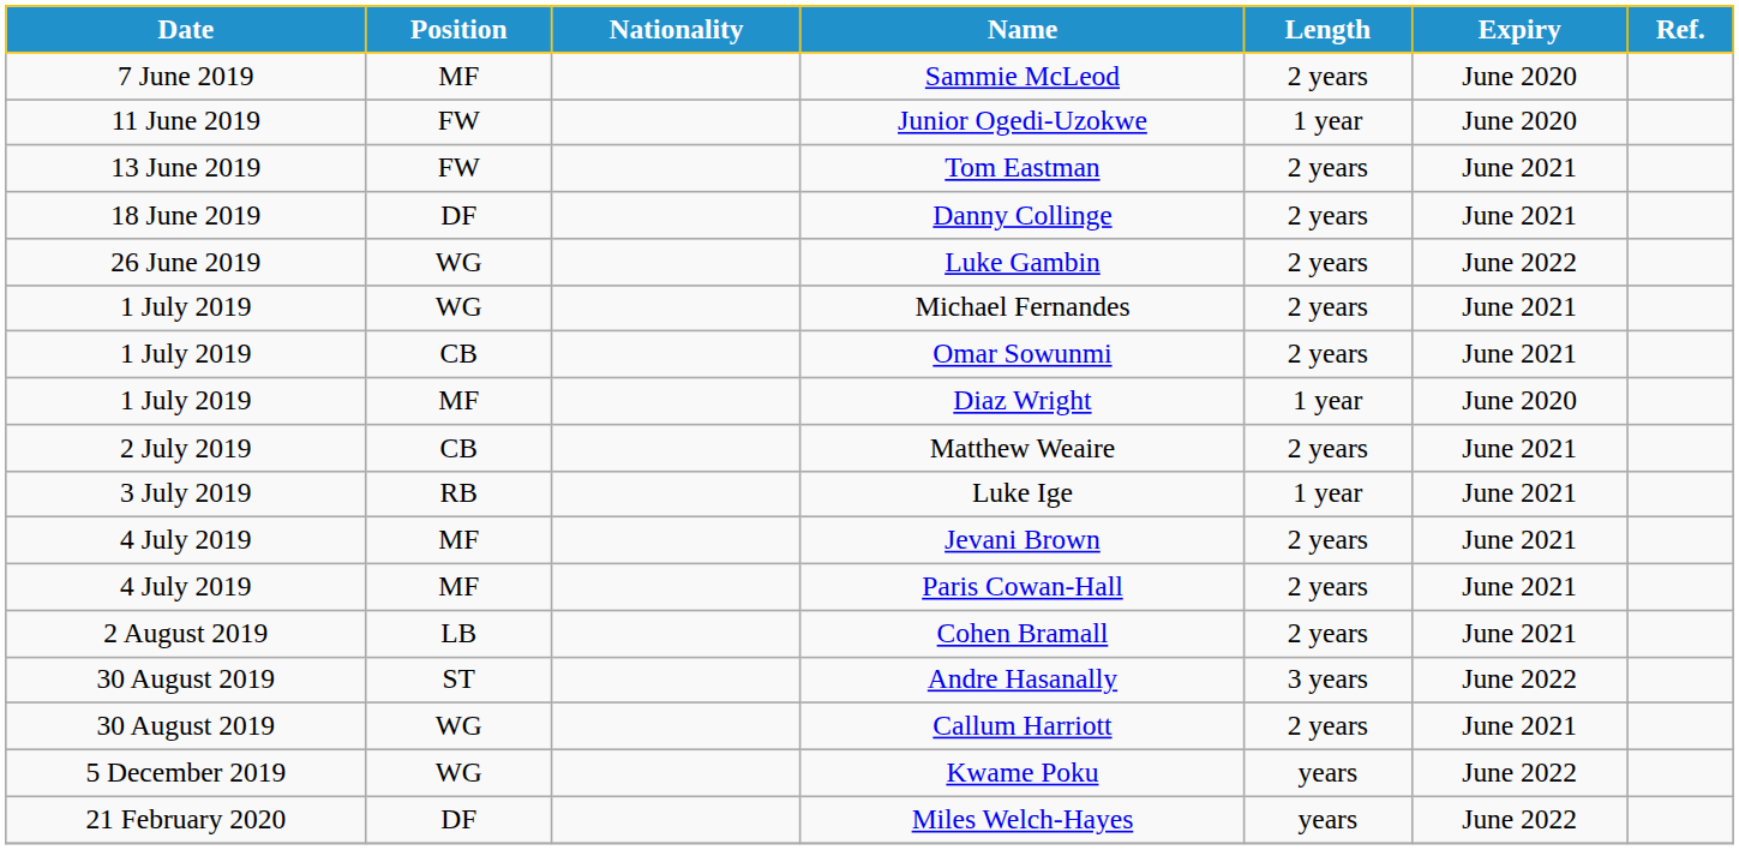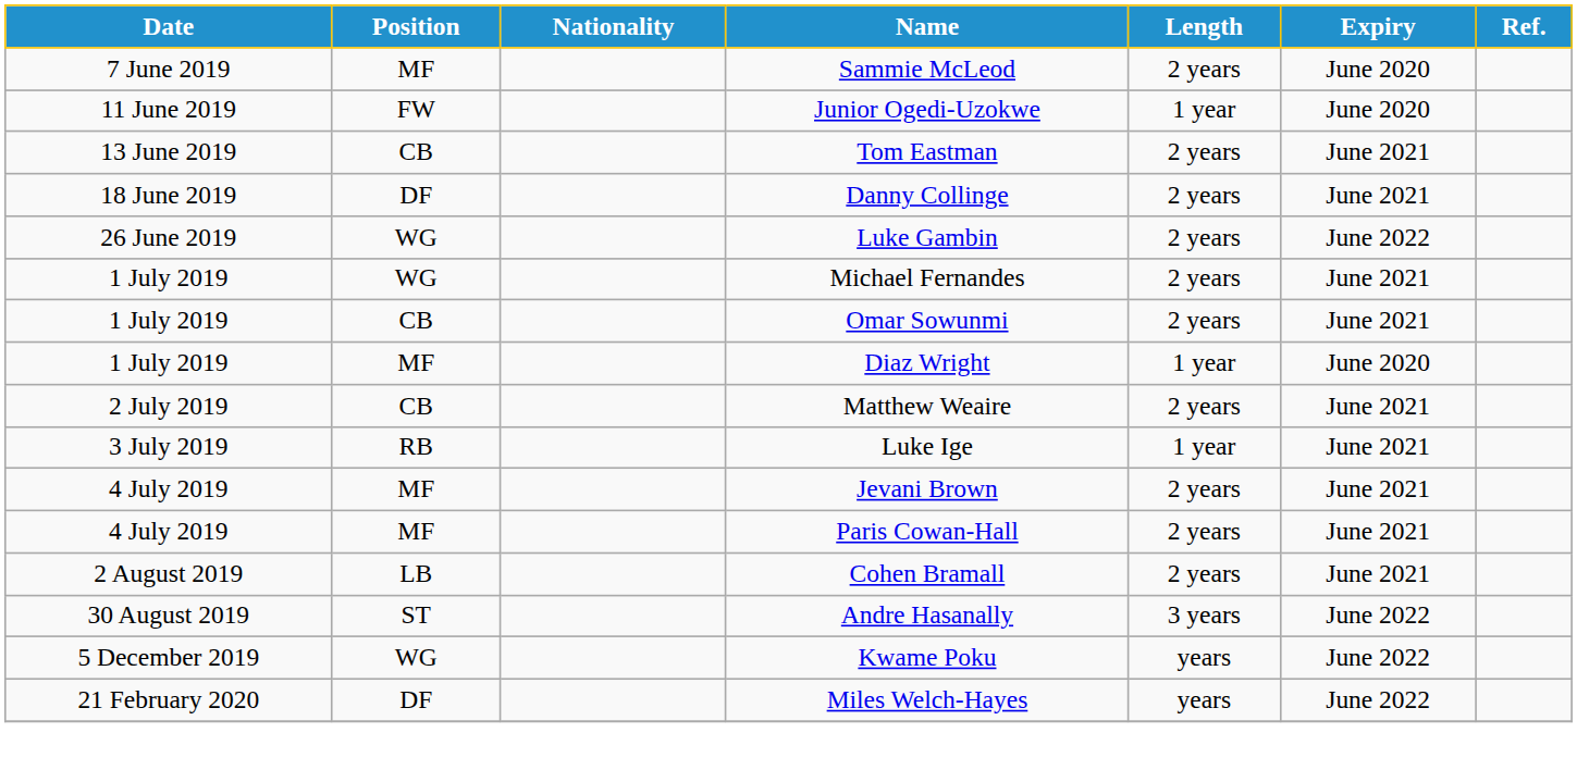Tom Eastman | Position: FW -> CB
- row: 30 August 2019 | WG | Callum Harriott | 2 years | June 2021
